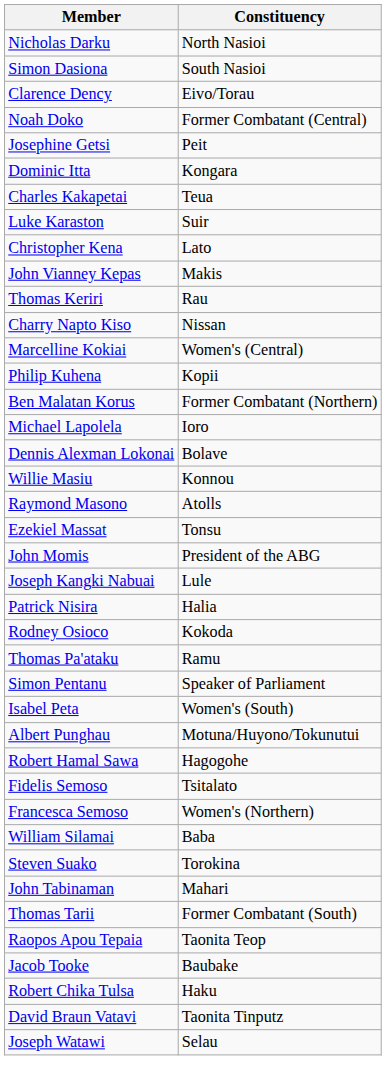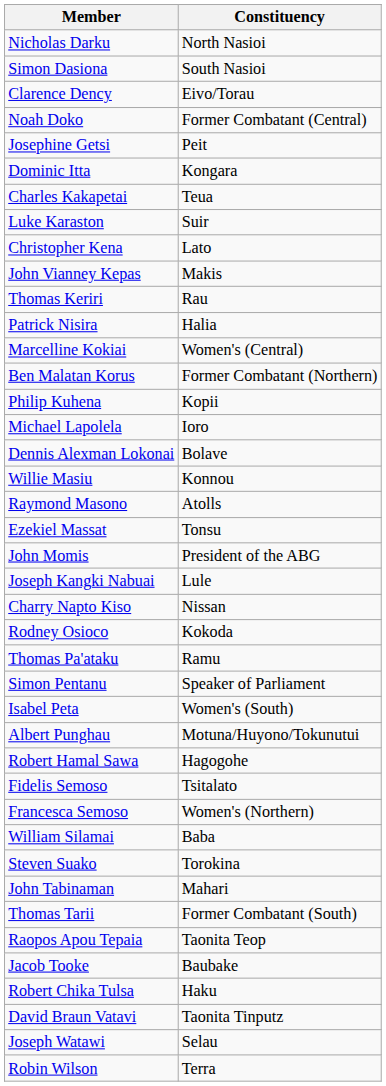rows swapped: Charry Napto Kiso <-> Patrick Nisira
rows swapped: Ben Malatan Korus <-> Philip Kuhena
+ row: Robin Wilson | Terra
